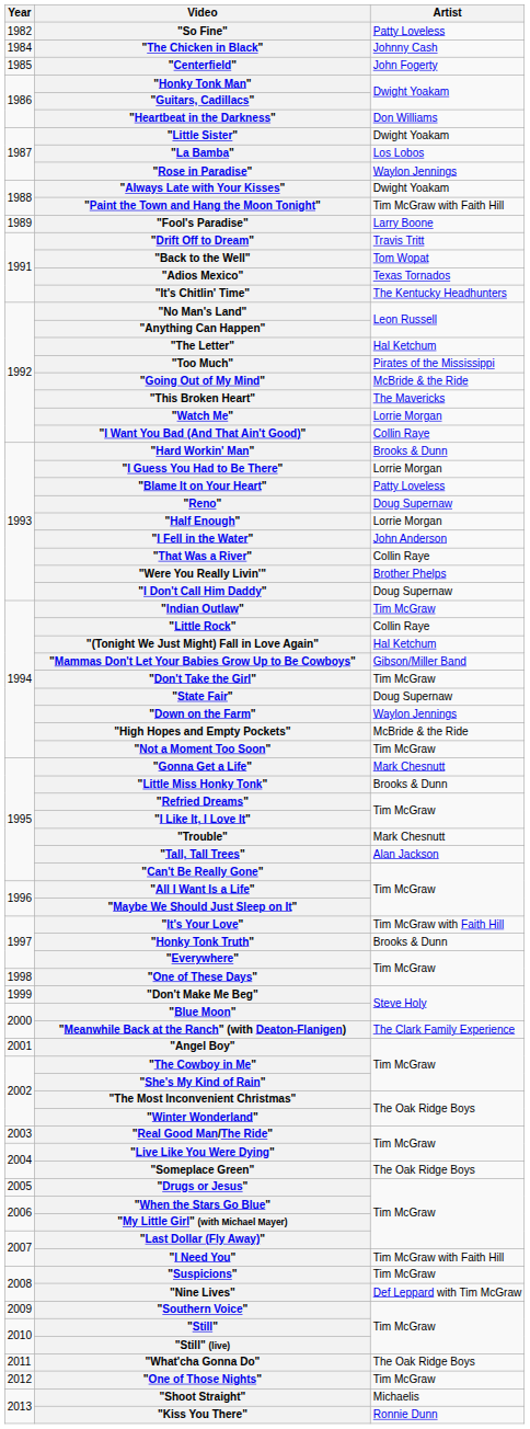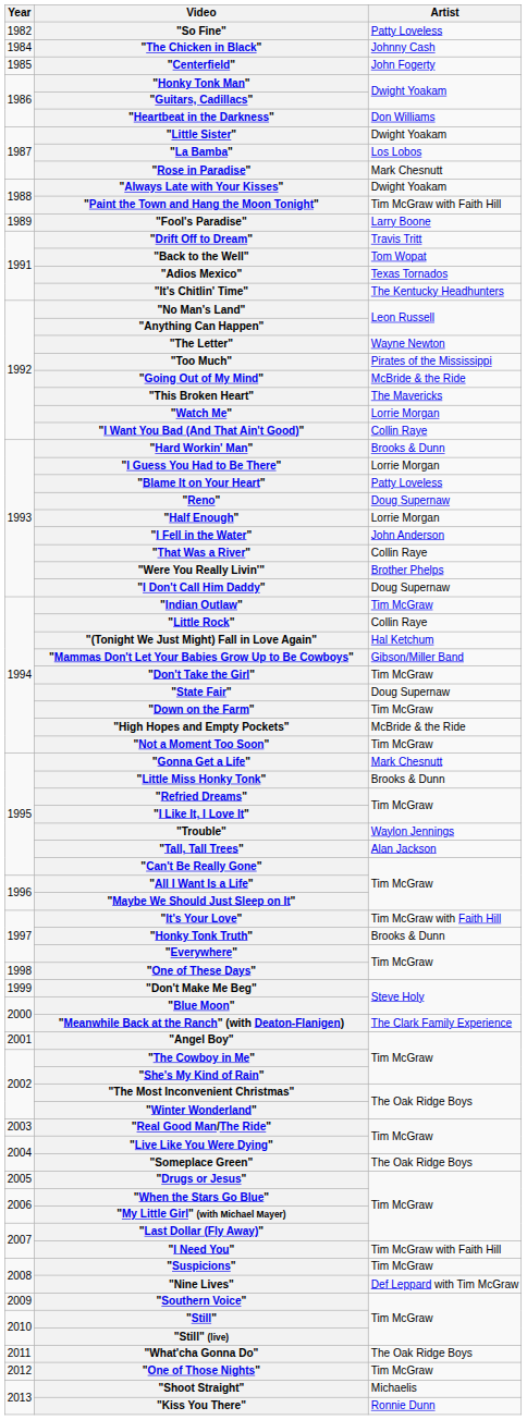"Rose in Paradise" | Artist: Waylon Jennings -> Mark Chesnutt
"The Letter" | Artist: Hal Ketchum -> Wayne Newton
"Down on the Farm" | Artist: Waylon Jennings -> Tim McGraw
"Trouble" | Artist: Mark Chesnutt -> Waylon Jennings
